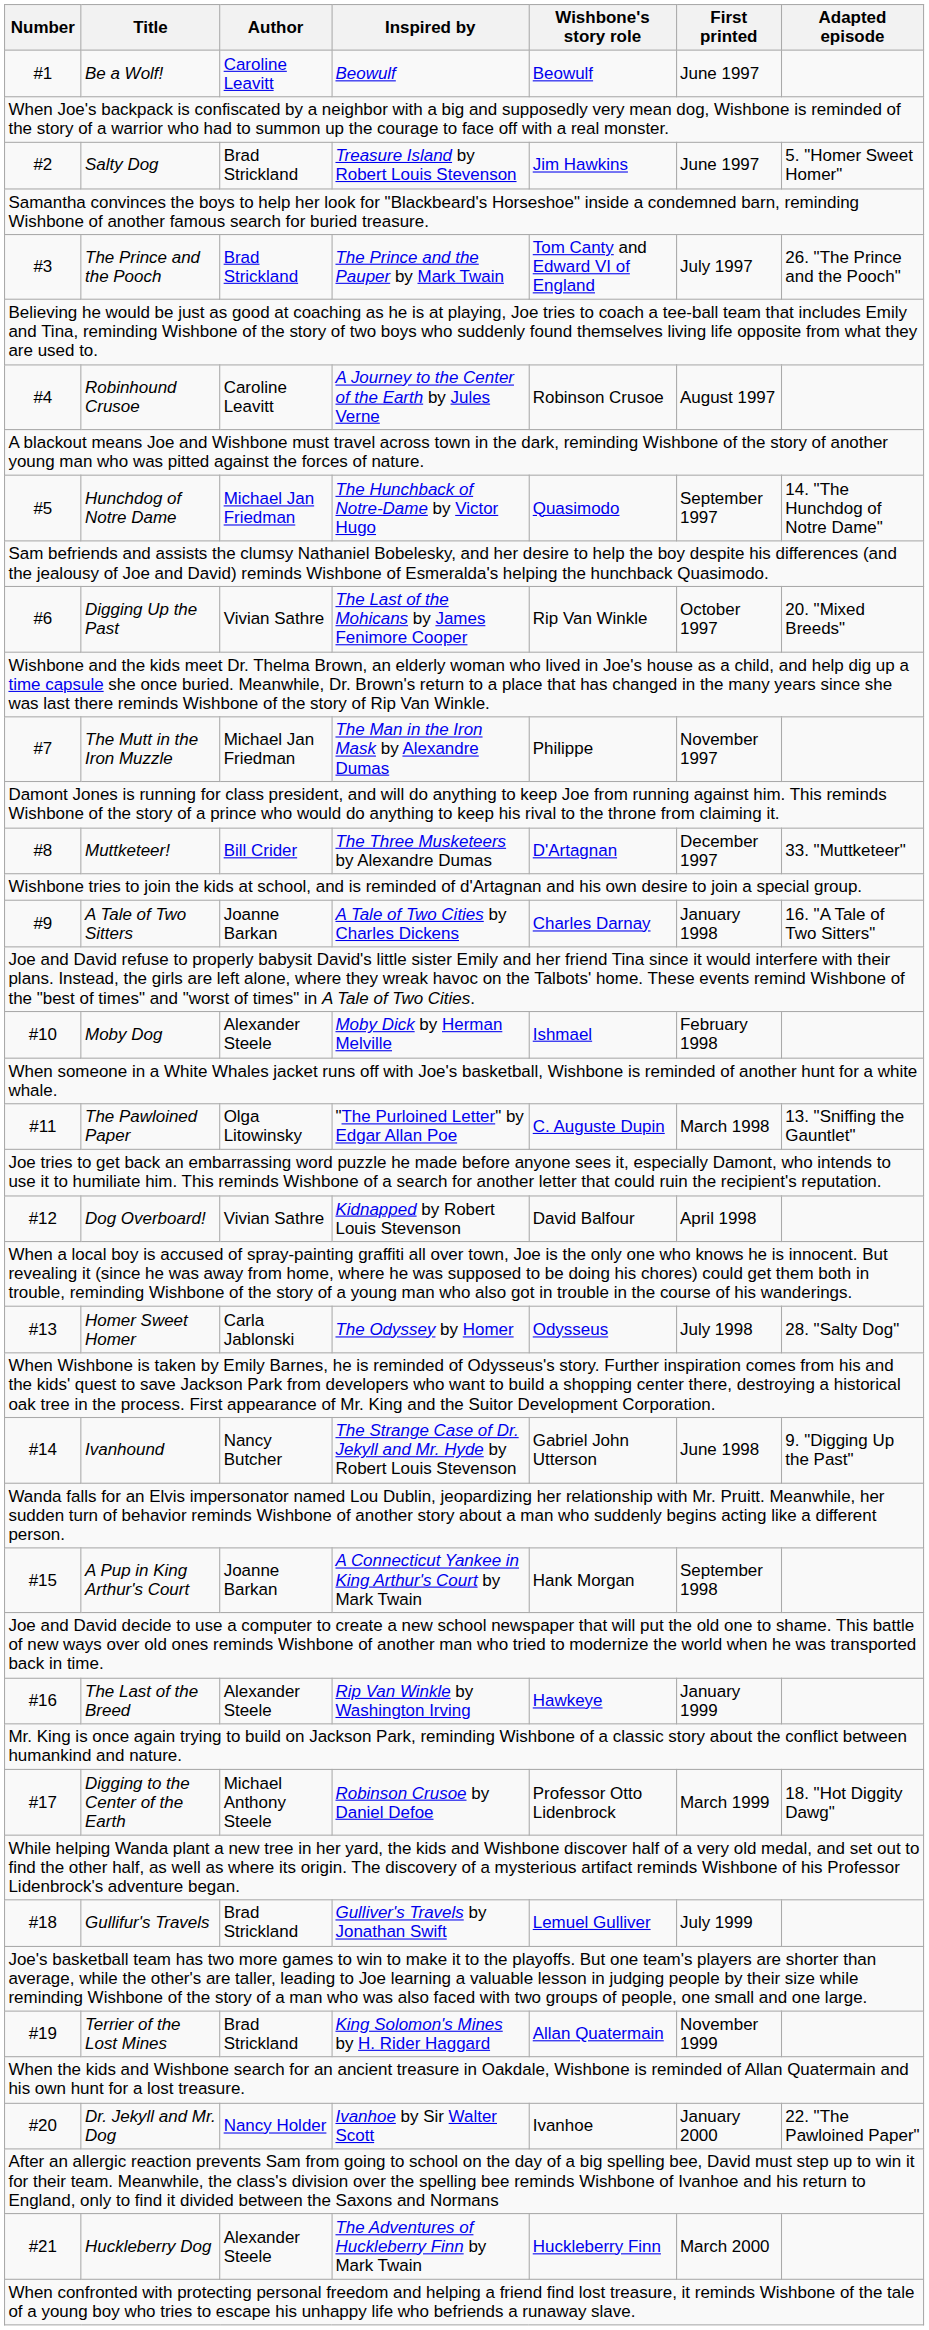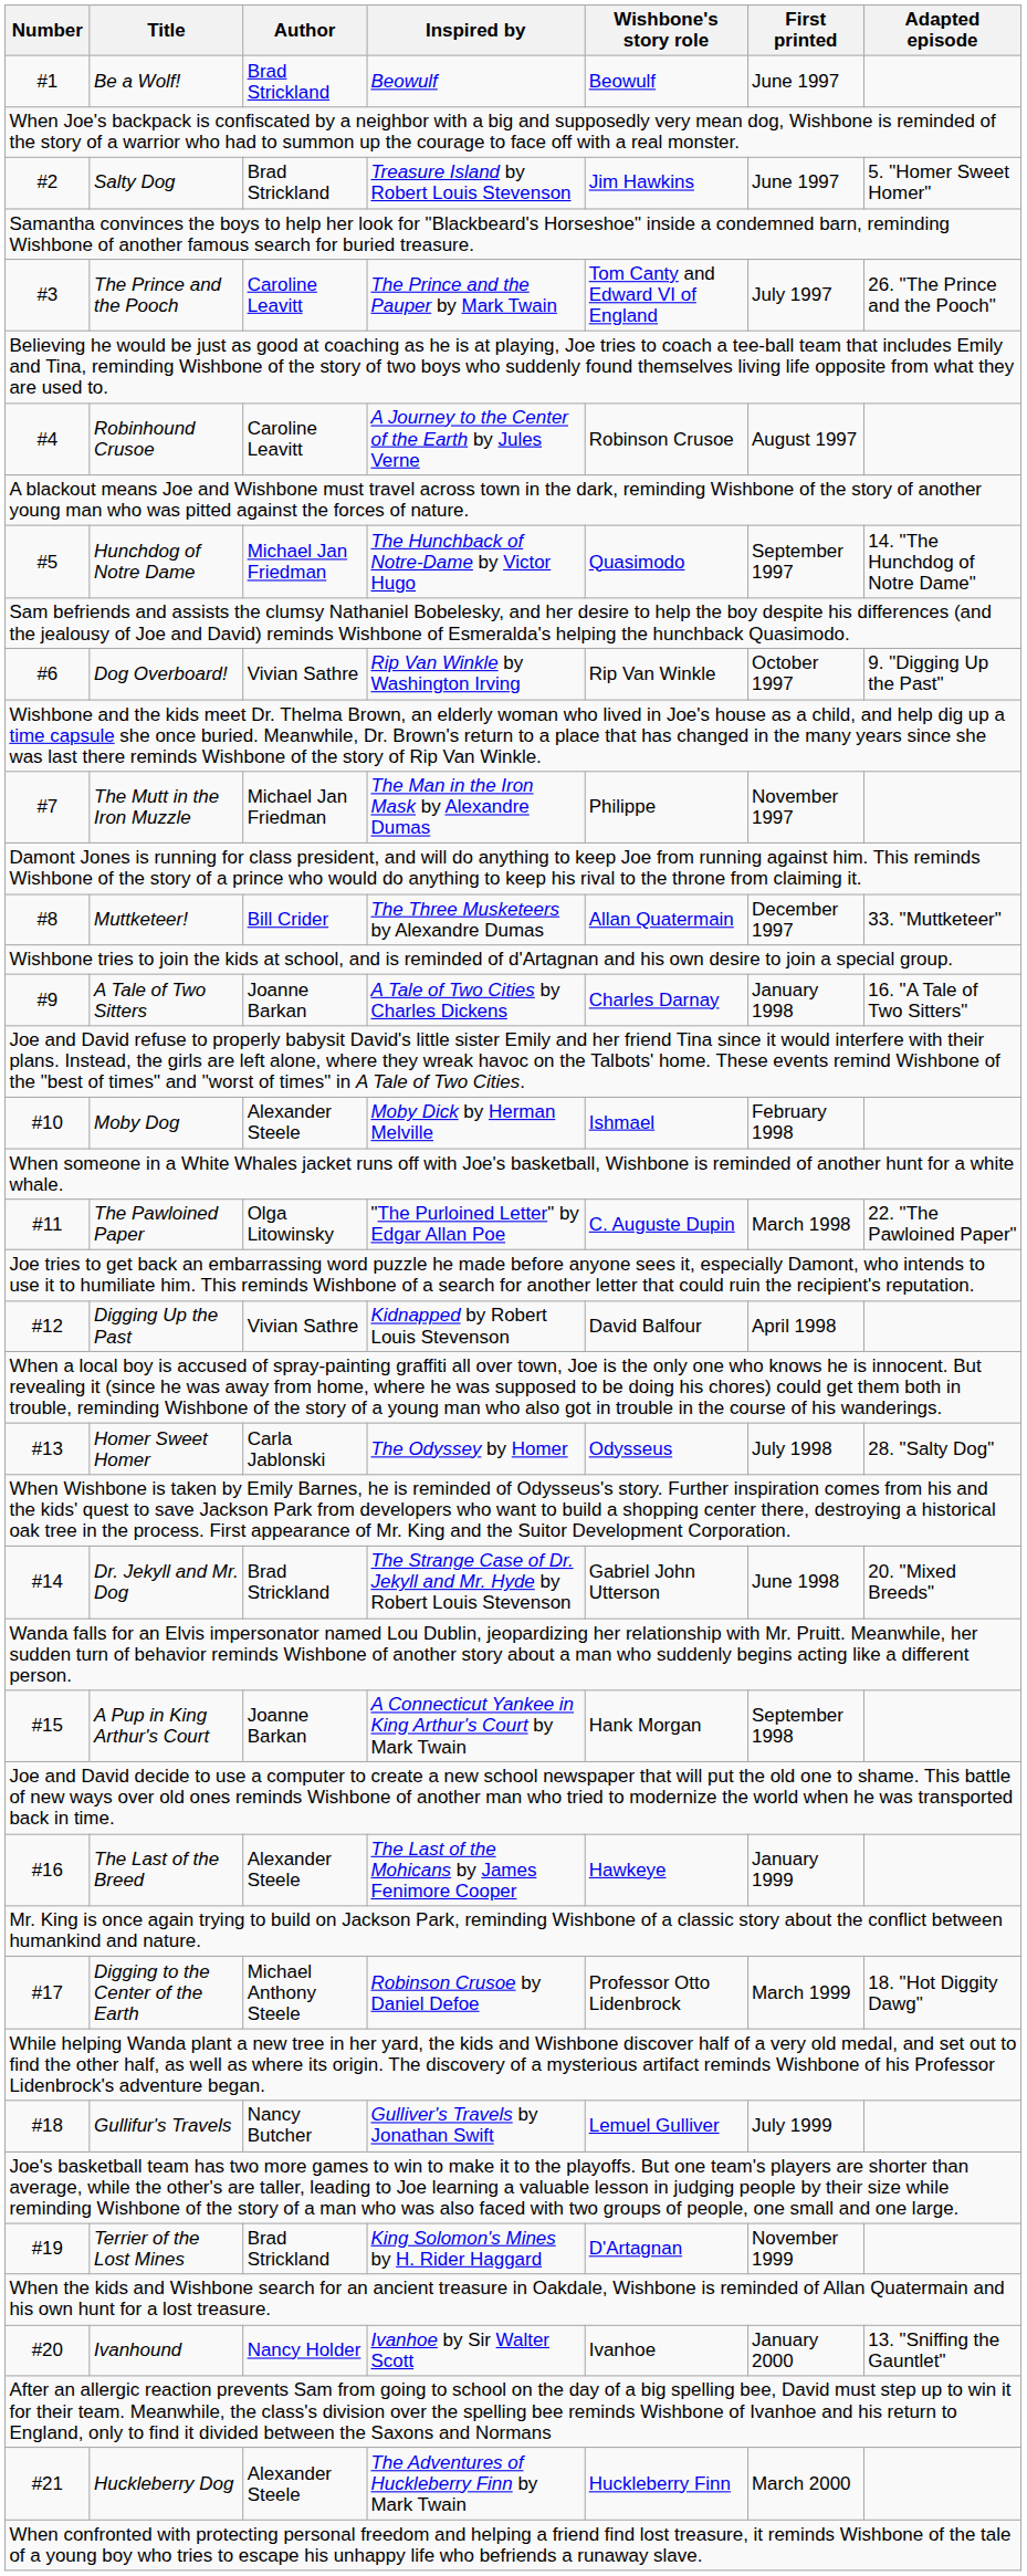#1 | Author: Caroline Leavitt -> Brad Strickland
#3 | Author: Brad Strickland -> Caroline Leavitt
#6 | Title: Digging Up the Past -> Dog Overboard!
#6 | Inspired by: The Last of the Mohicans by James Fenimore Cooper -> Rip Van Winkle by Washington Irving
#6 | Adapted episode: 20. "Mixed Breeds" -> 9. "Digging Up the Past"
#8 | Wishbone's story role: D'Artagnan -> Allan Quatermain
#11 | Adapted episode: 13. "Sniffing the Gauntlet" -> 22. "The Pawloined Paper"
#12 | Title: Dog Overboard! -> Digging Up the Past
#14 | Title: Ivanhound -> Dr. Jekyll and Mr. Dog
#14 | Author: Nancy Butcher -> Brad Strickland
#14 | Adapted episode: 9. "Digging Up the Past" -> 20. "Mixed Breeds"
#16 | Inspired by: Rip Van Winkle by Washington Irving -> The Last of the Mohicans by James Fenimore Cooper
#18 | Author: Brad Strickland -> Nancy Butcher
#19 | Wishbone's story role: Allan Quatermain -> D'Artagnan
#20 | Title: Dr. Jekyll and Mr. Dog -> Ivanhound
#20 | Adapted episode: 22. "The Pawloined Paper" -> 13. "Sniffing the Gauntlet"
